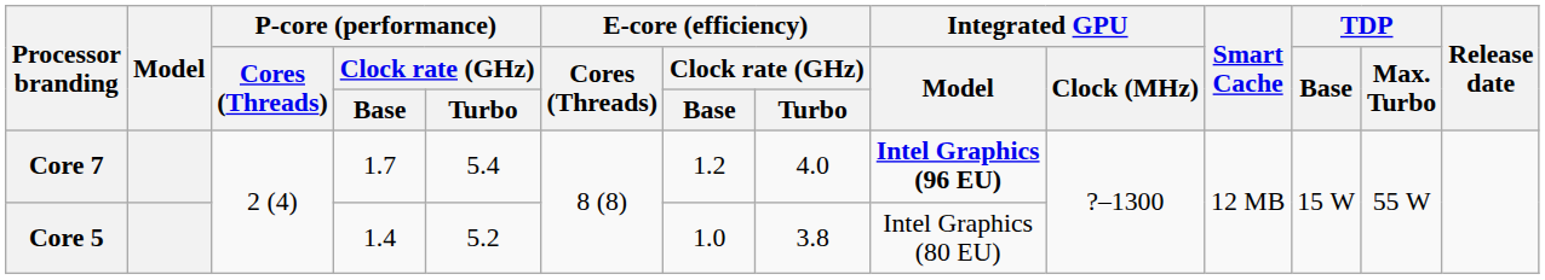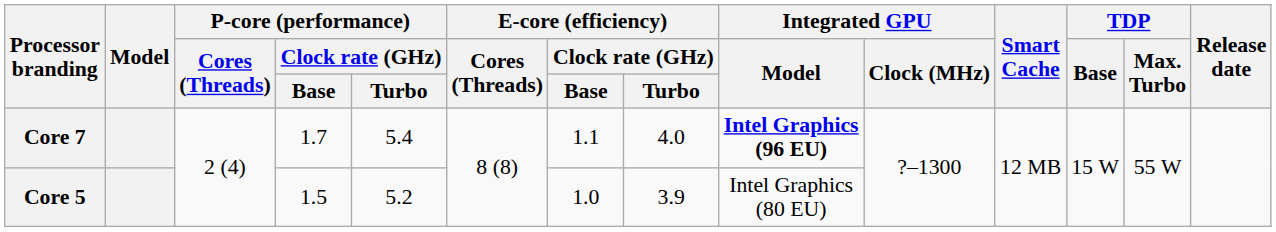Core 7 | E-core (efficiency) / Clock rate (GHz) / Base: 1.2 -> 1.1
Core 5 | P-core (performance) / Clock rate (GHz) / Base: 1.4 -> 1.5
Core 5 | E-core (efficiency) / Clock rate (GHz) / Turbo: 3.8 -> 3.9
